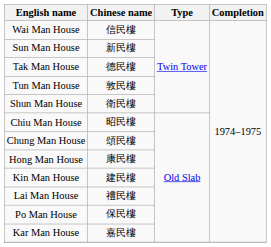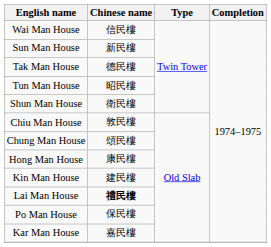Tun Man House | Chinese name: 敦民樓 -> 昭民樓
Chiu Man House | Chinese name: 昭民樓 -> 敦民樓
Lai Man House | Chinese name: normal -> bold
